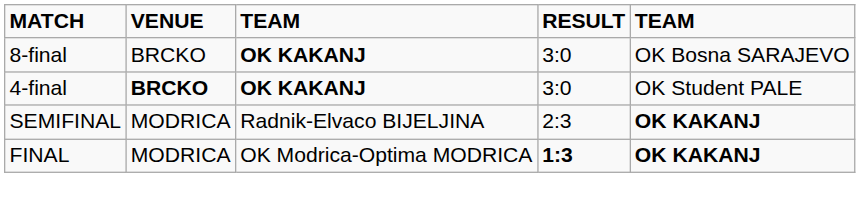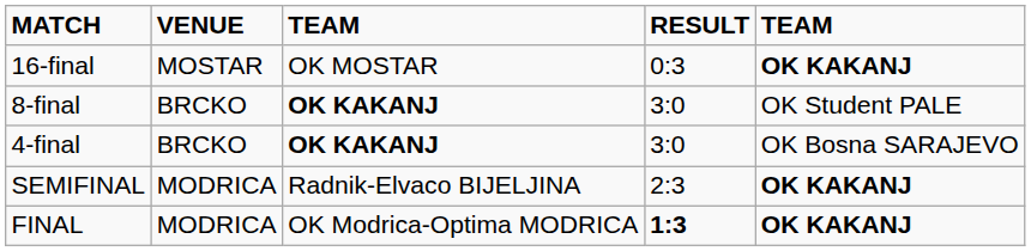+ row: 16-final | MOSTAR | OK MOSTAR | 0:3 | OK KAKANJ
8-final | column 5: OK Bosna SARAJEVO -> OK Student PALE
4-final | VENUE: bold -> normal
4-final | column 5: OK Student PALE -> OK Bosna SARAJEVO
